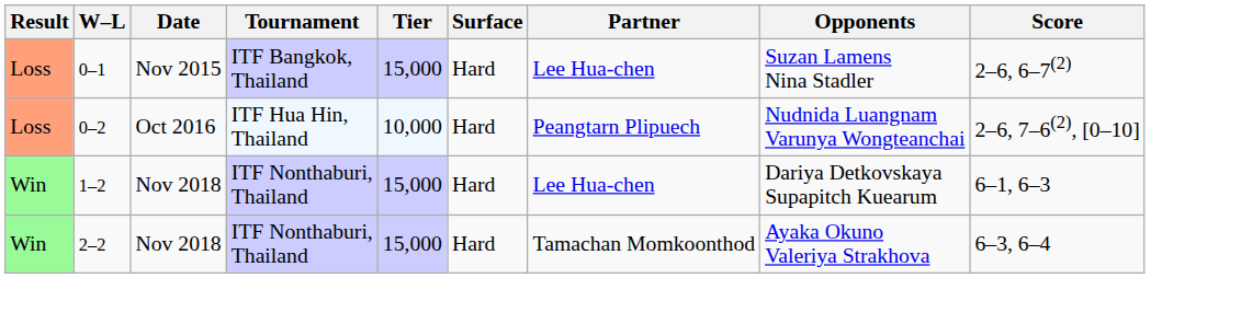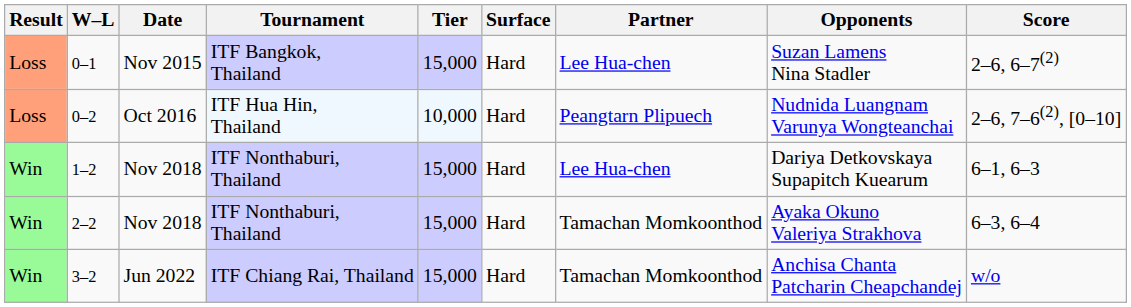+ row: Win | 3–2 | Jun 2022 | ITF Chiang Rai, Thailand | 15,000 | Hard | Tamachan Momkoonthod | Anchisa Chanta Patcharin Cheapchandej | w/o
